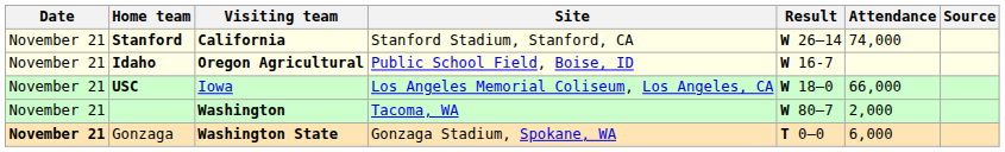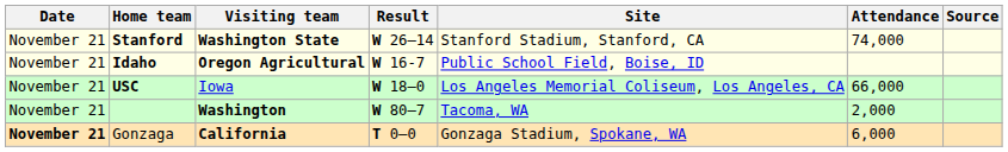columns swapped: Site <-> Result
Stanford | Visiting team: California -> Washington State
Gonzaga | Visiting team: Washington State -> California
